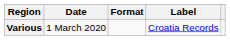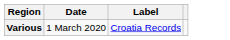- column: Format
